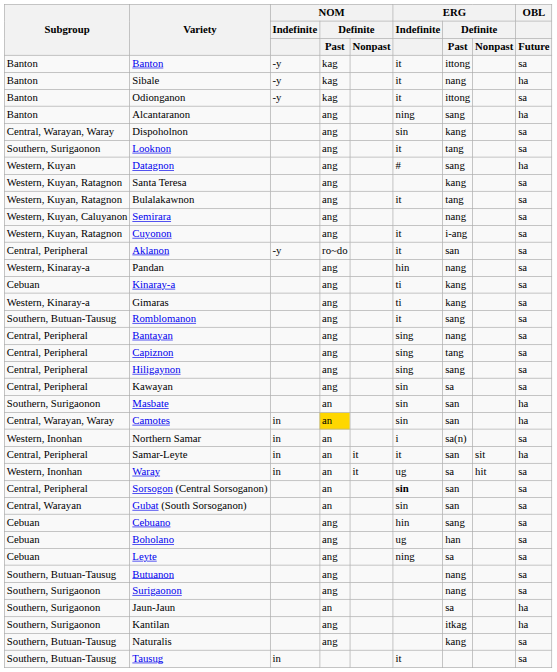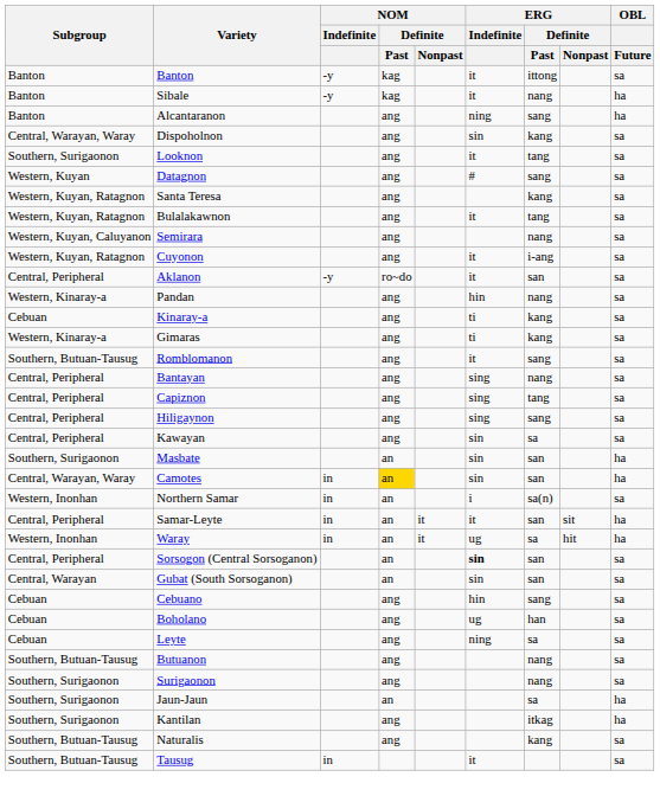- row: Banton | Odionganon | -y | kag | it | ittong | sa
Datagnon | OBL / Future: ha -> sa
Waray | OBL / Future: sa -> ha
